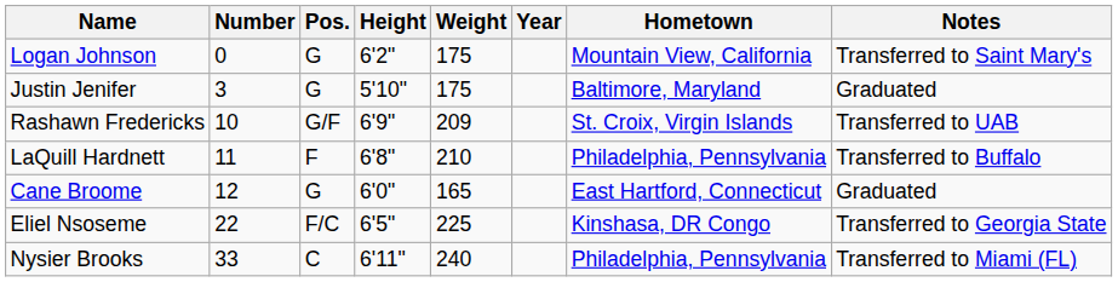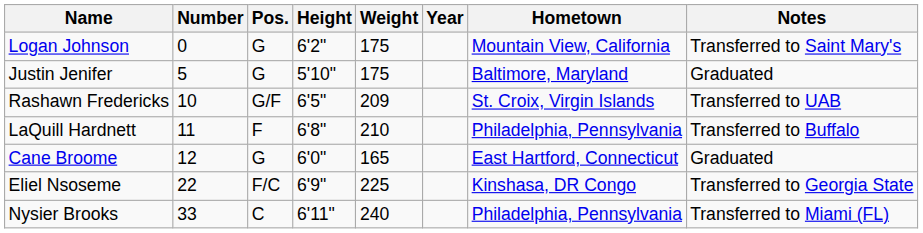Justin Jenifer | Number: 3 -> 5
Rashawn Fredericks | Height: 6'9" -> 6'5"
Eliel Nsoseme | Height: 6'5" -> 6'9"
